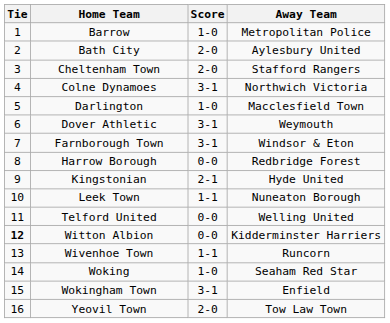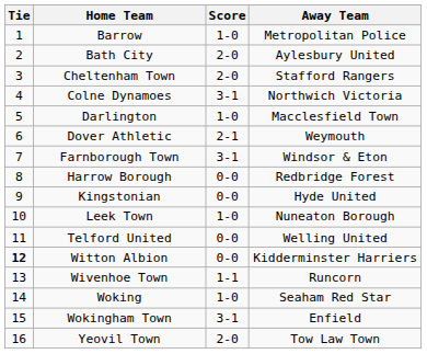Dover Athletic | Score: 3-1 -> 2-1
Kingstonian | Score: 2-1 -> 0-0
Leek Town | Score: 1-1 -> 1-0
